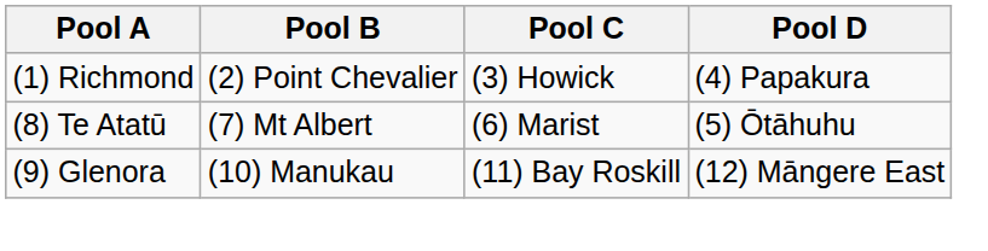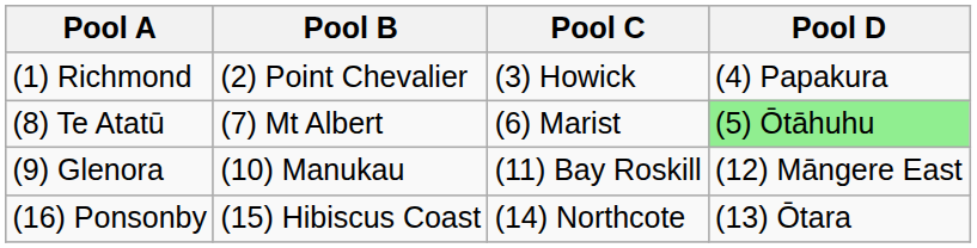(8) Te Atatū | Pool D: no background -> lightgreen background
+ row: (16) Ponsonby | (15) Hibiscus Coast | (14) Northcote | (13) Ōtara
